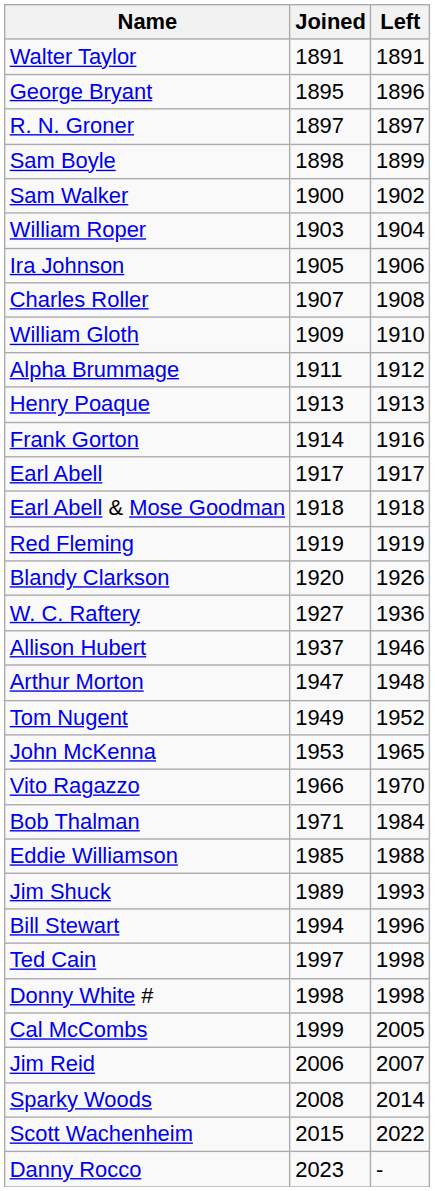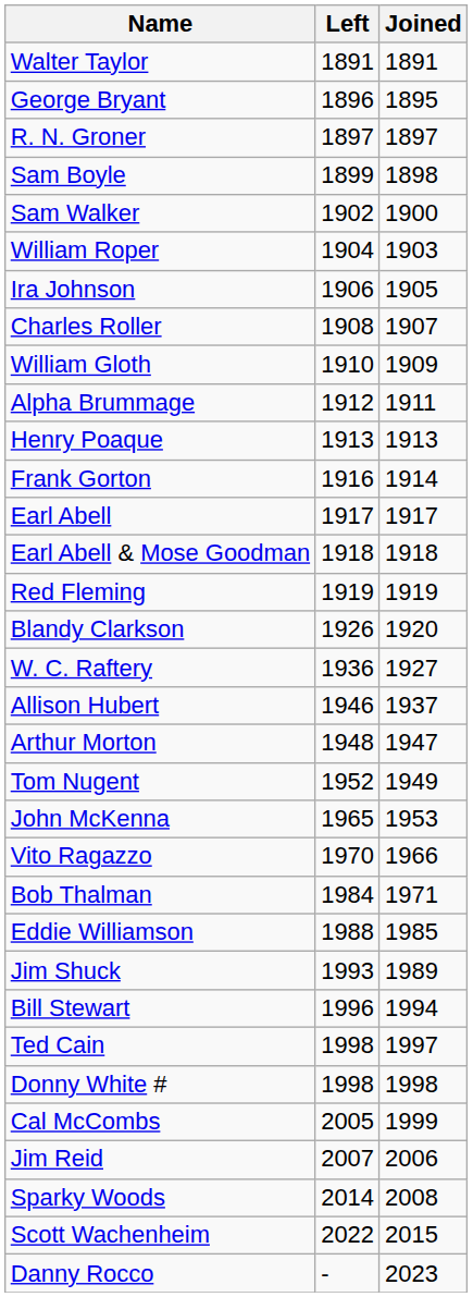columns swapped: Joined <-> Left
